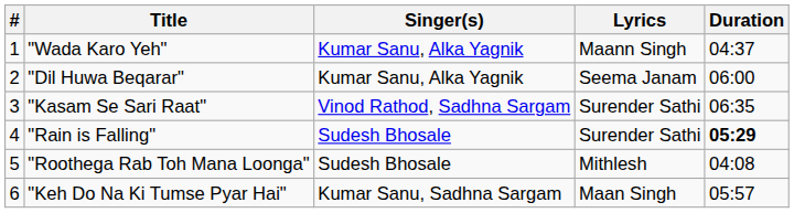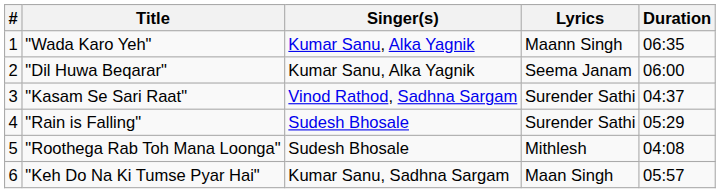"Wada Karo Yeh" | Duration: 04:37 -> 06:35
"Kasam Se Sari Raat" | Duration: 06:35 -> 04:37
"Rain is Falling" | Duration: bold -> normal
